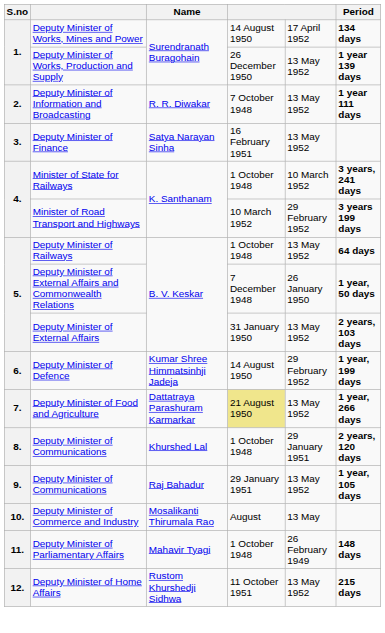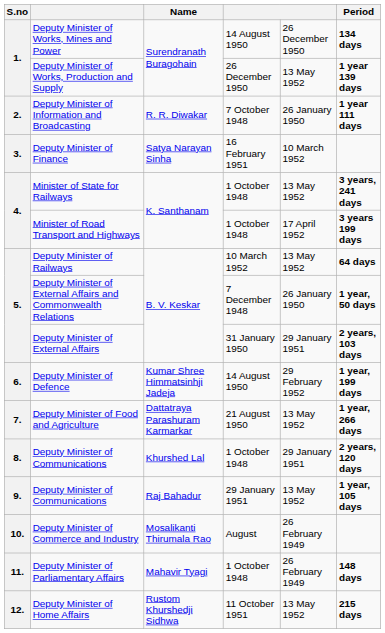Deputy Minister of Works, Mines and Power | column 5: 17 April 1952 -> 26 December 1950
Deputy Minister of Information and Broadcasting | column 5: 13 May 1952 -> 26 January 1950
Deputy Minister of Finance | column 5: 13 May 1952 -> 10 March 1952
Minister of State for Railways | column 5: 10 March 1952 -> 13 May 1952
Minister of Road Transport and Highways | column 4: 10 March 1952 -> 1 October 1948
Minister of Road Transport and Highways | column 5: 29 February 1952 -> 17 April 1952
Deputy Minister of Railways | column 4: 1 October 1948 -> 10 March 1952
Deputy Minister of External Affairs | column 5: 13 May 1952 -> 29 January 1951
Deputy Minister of Food and Agriculture | column 4: khaki background -> no background
Deputy Minister of Commerce and Industry | column 5: 13 May -> 26 February 1949
